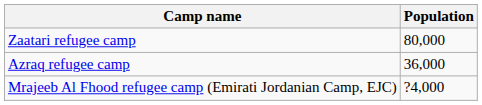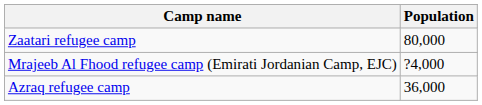rows swapped: Azraq refugee camp <-> Mrajeeb Al Fhood refugee camp (Emirati Jordanian Camp, EJC)
